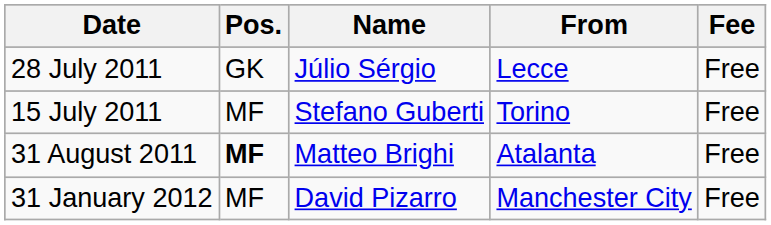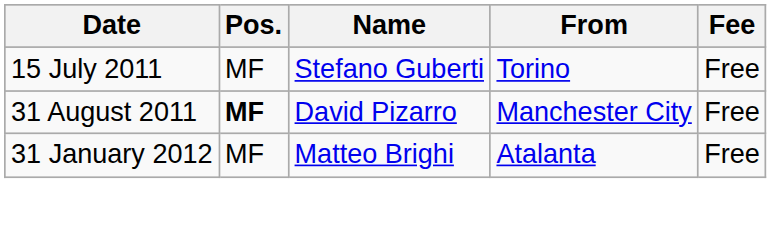- row: 28 July 2011 | GK | Júlio Sérgio | Lecce | Free
31 August 2011 | Name: Matteo Brighi -> David Pizarro
31 August 2011 | From: Atalanta -> Manchester City
31 January 2012 | Name: David Pizarro -> Matteo Brighi
31 January 2012 | From: Manchester City -> Atalanta
